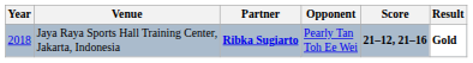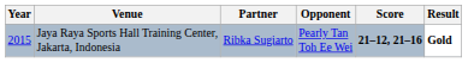Jaya Raya Sports Hall Training Center, Jakarta, Indonesia | Year: 2018 -> 2015
Jaya Raya Sports Hall Training Center, Jakarta, Indonesia | Partner: bold -> normal
